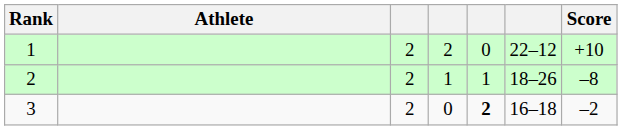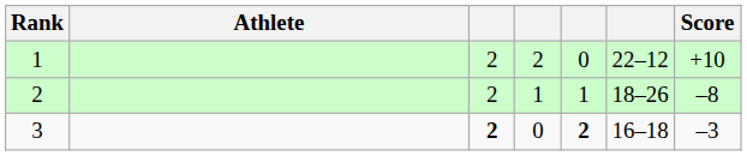3 | column 3: normal -> bold
3 | Score: –2 -> –3
